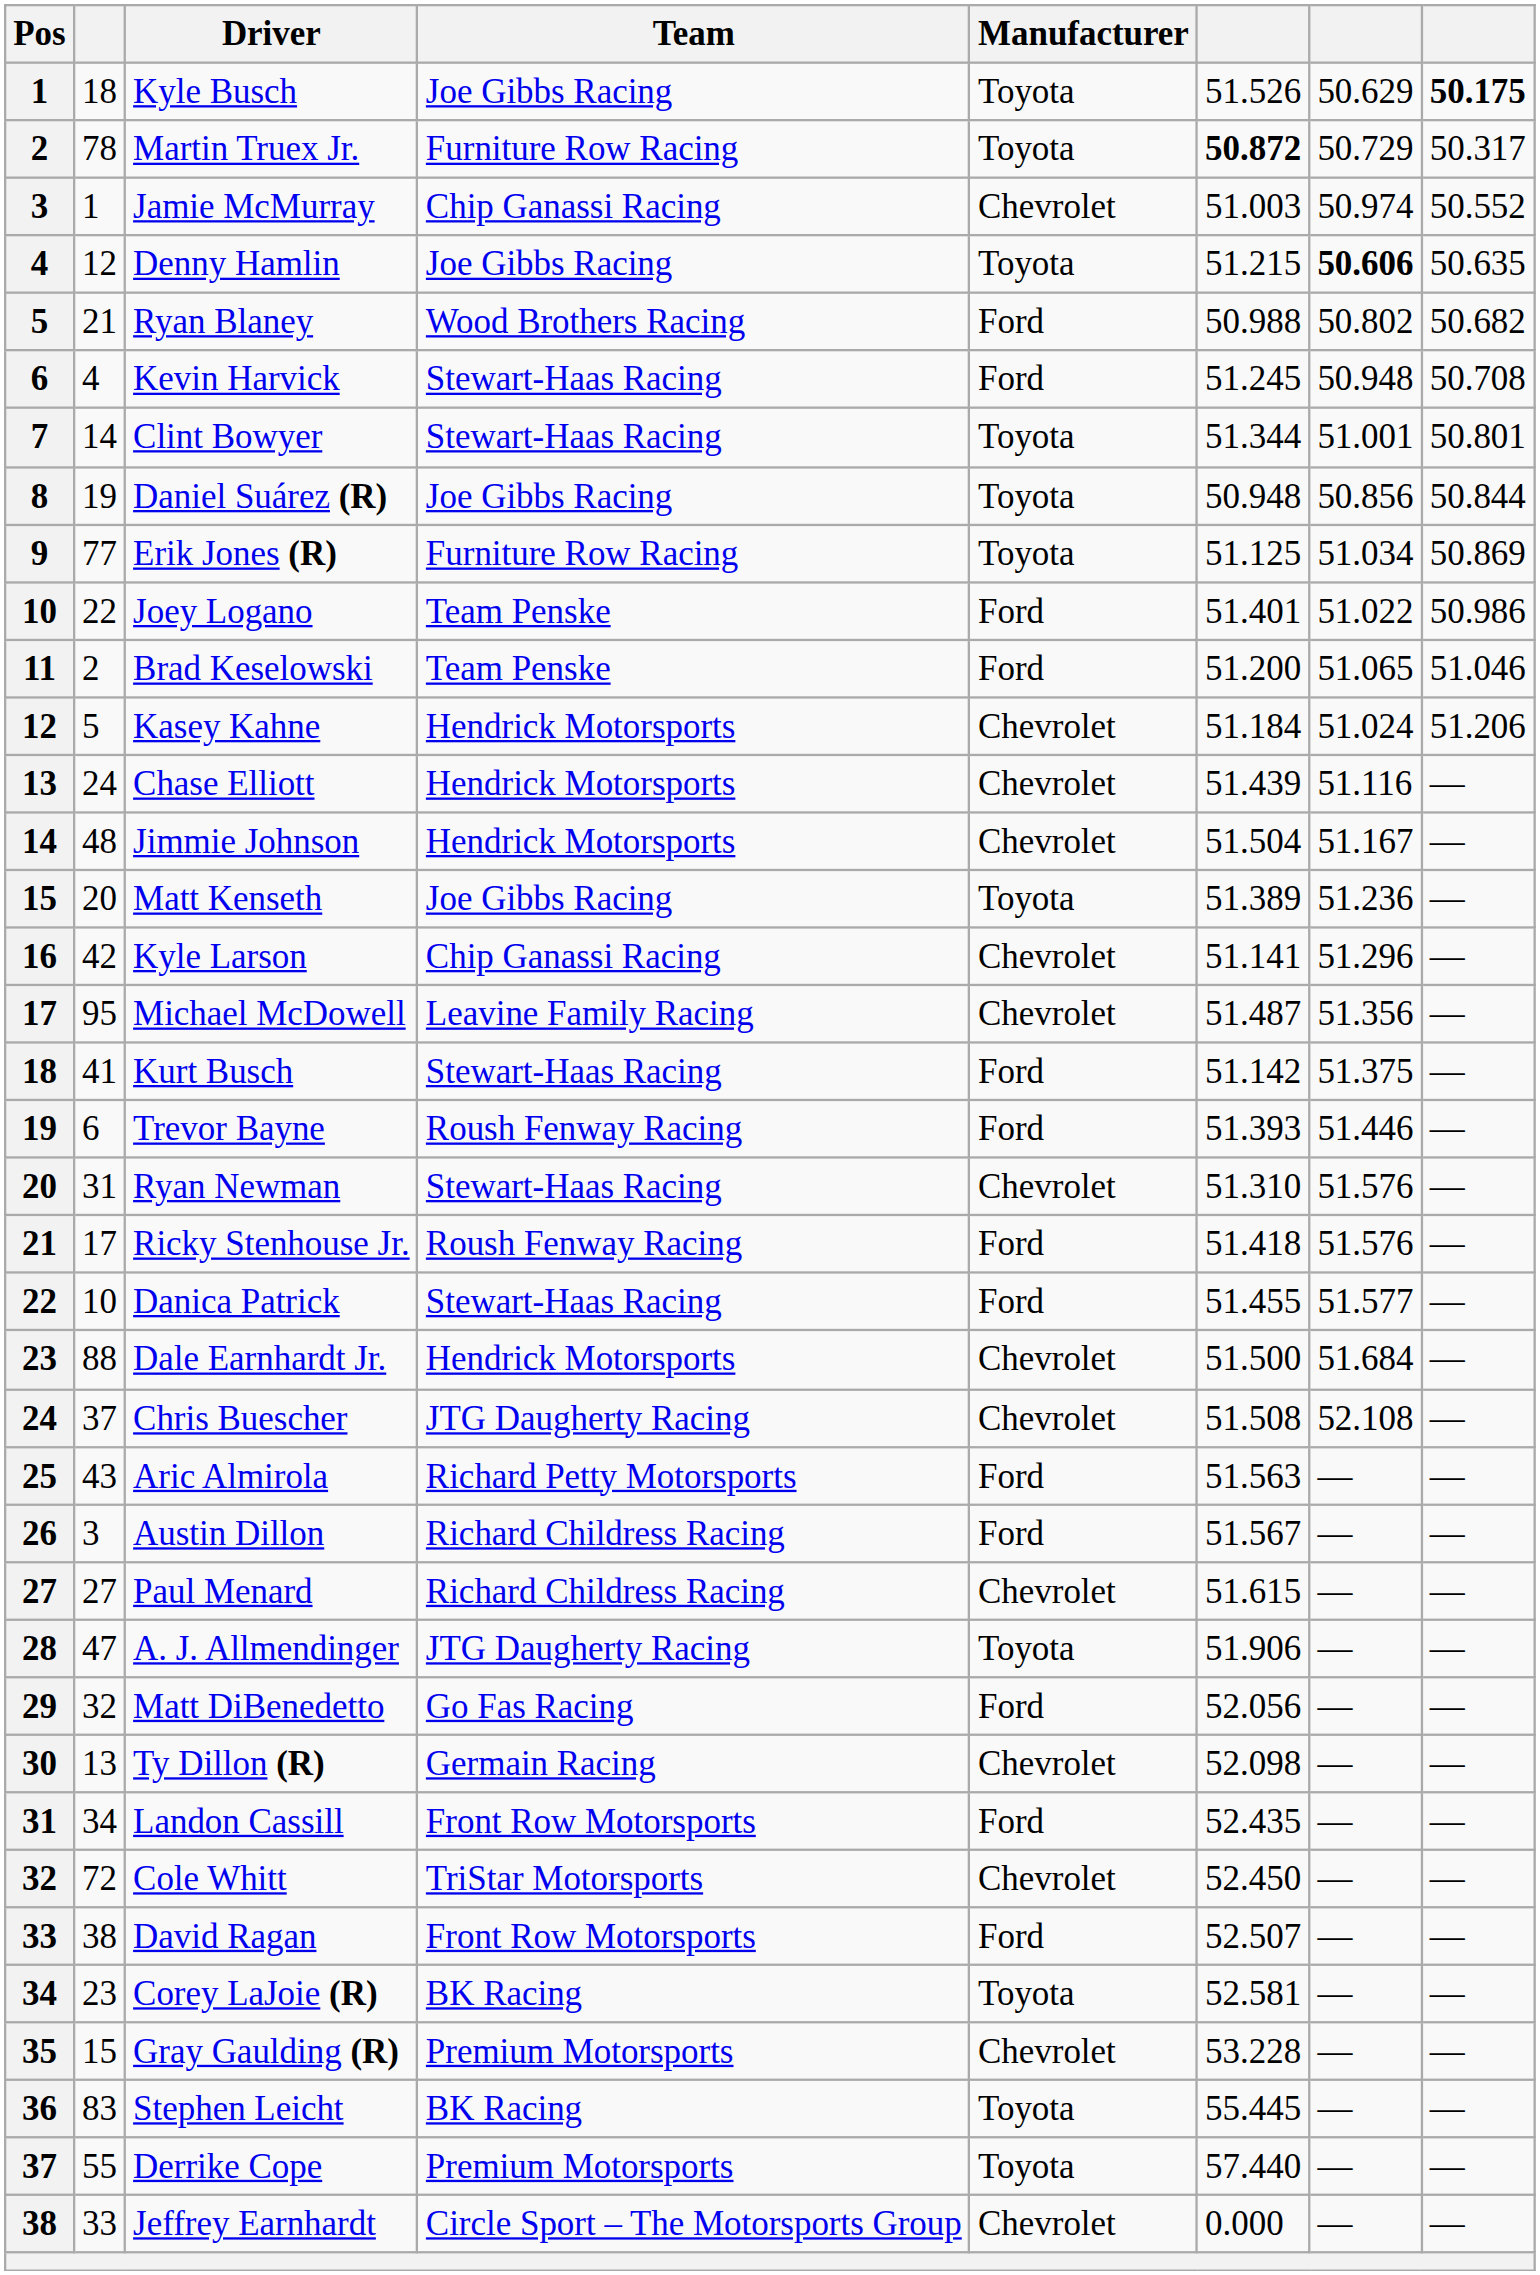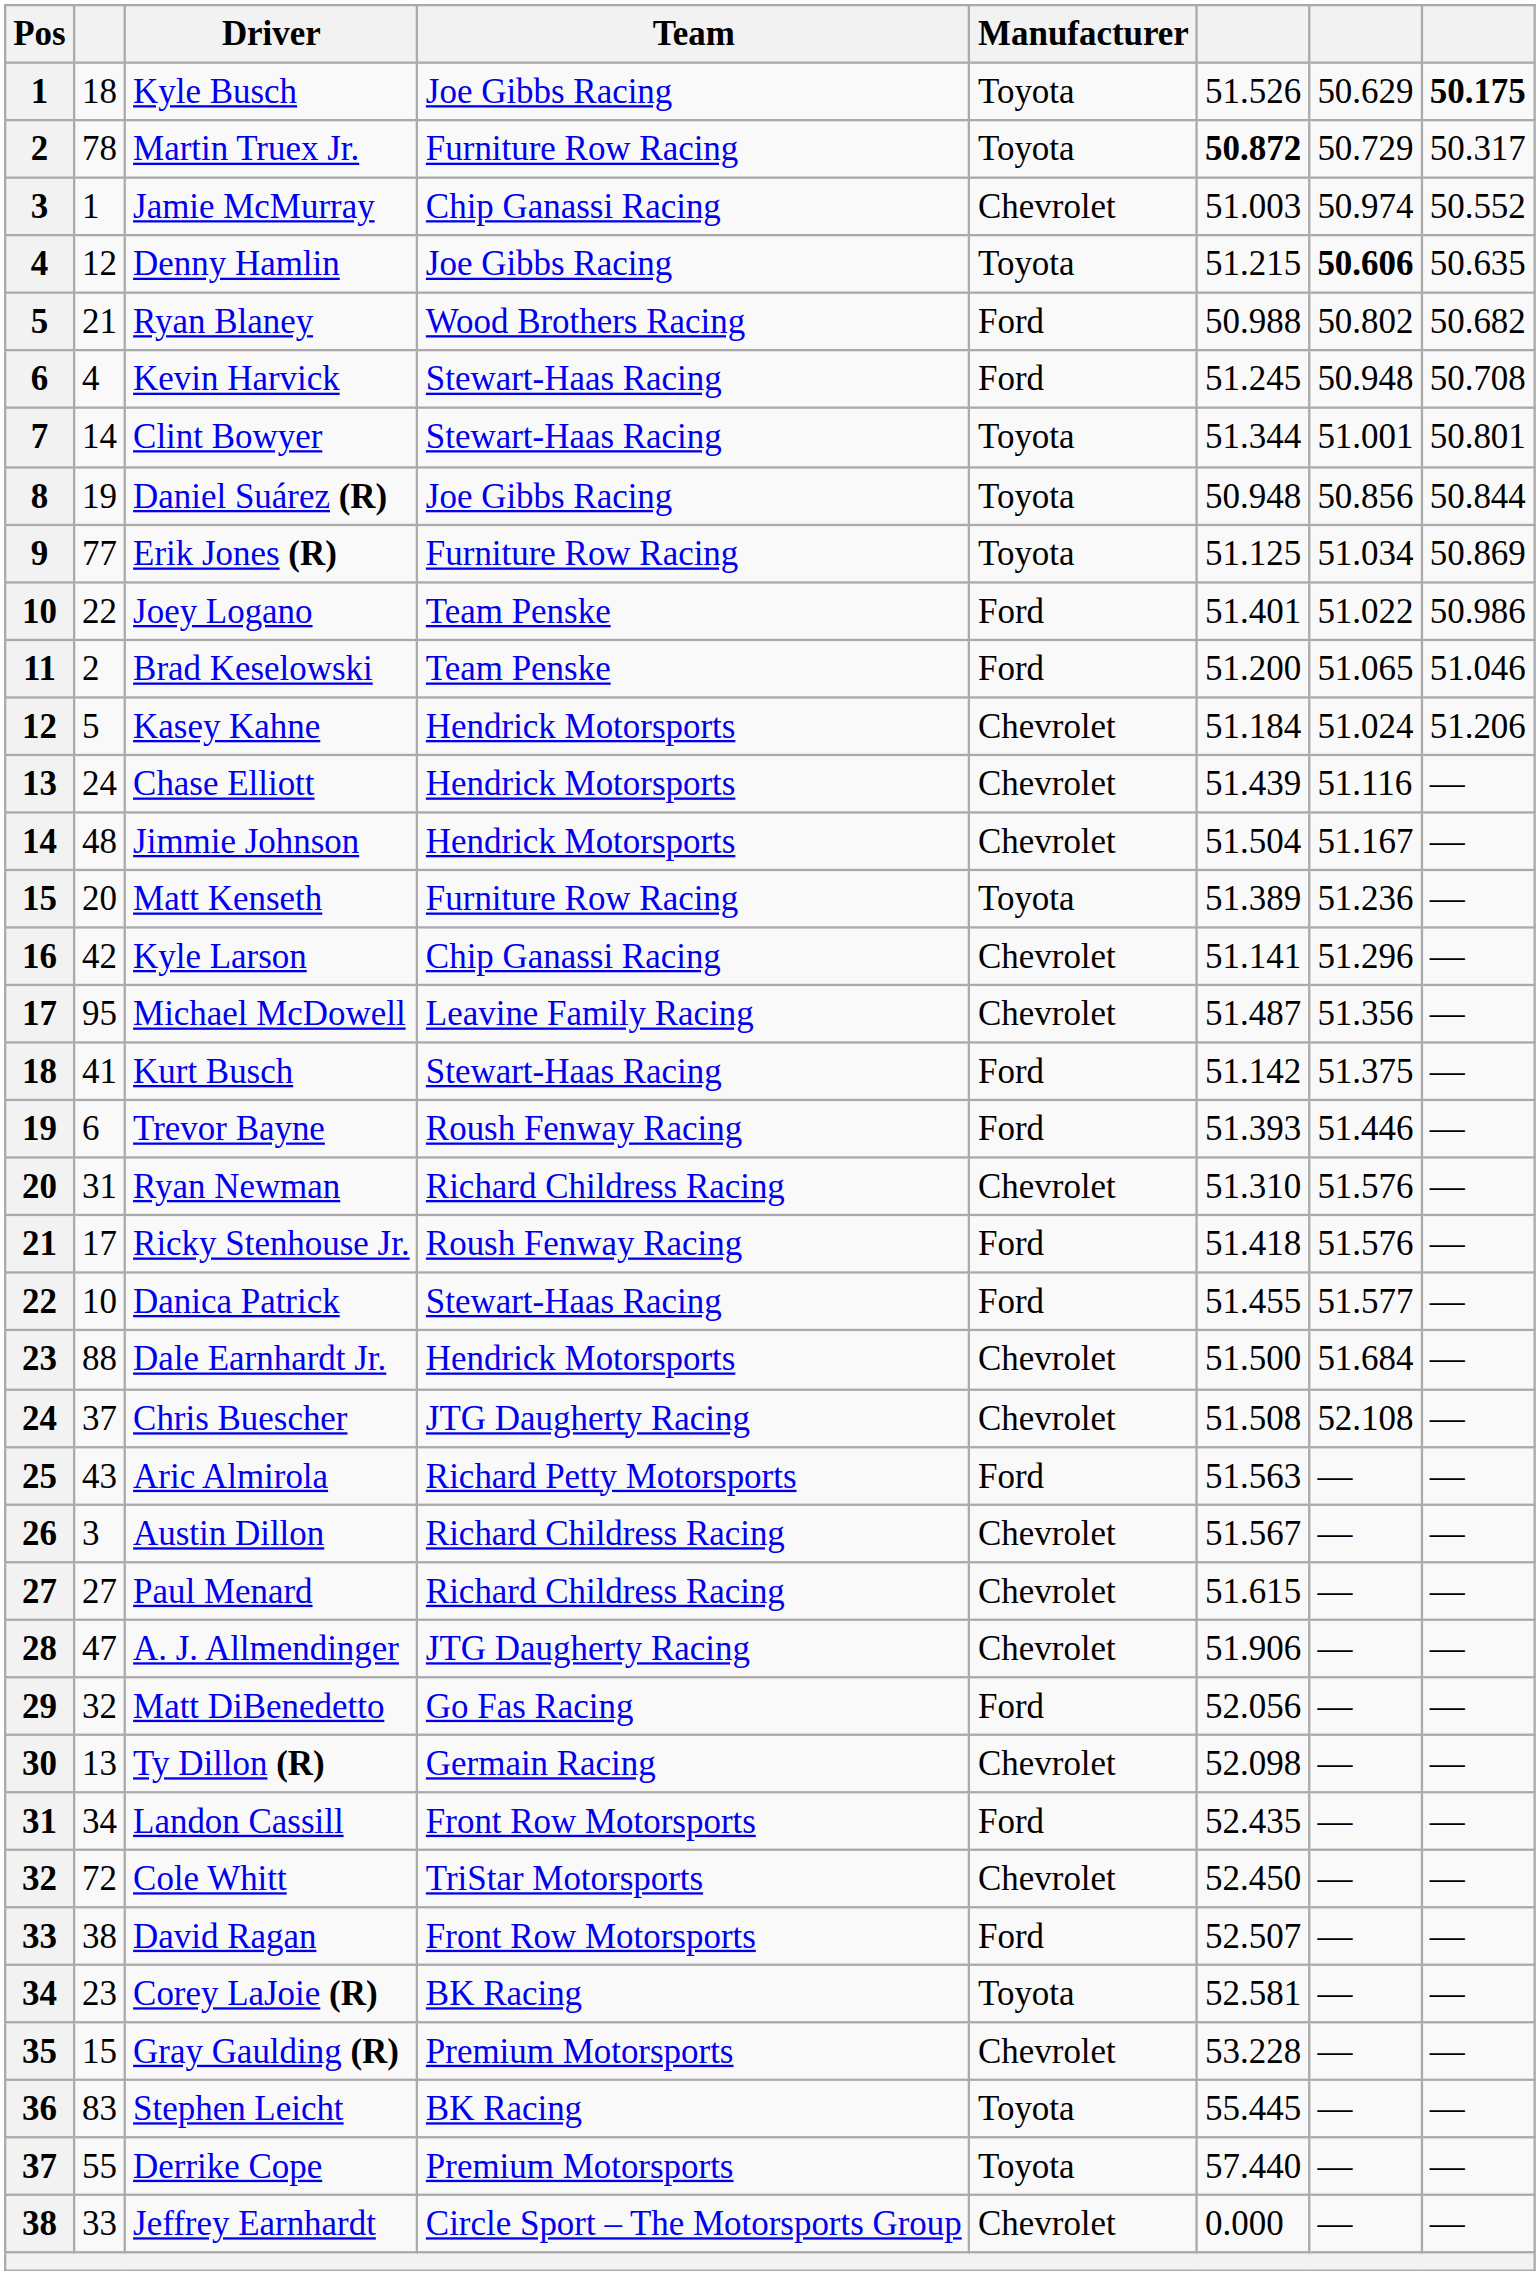Matt Kenseth | Team: Joe Gibbs Racing -> Furniture Row Racing
Ryan Newman | Team: Stewart-Haas Racing -> Richard Childress Racing
Austin Dillon | Manufacturer: Ford -> Chevrolet
A. J. Allmendinger | Manufacturer: Toyota -> Chevrolet
